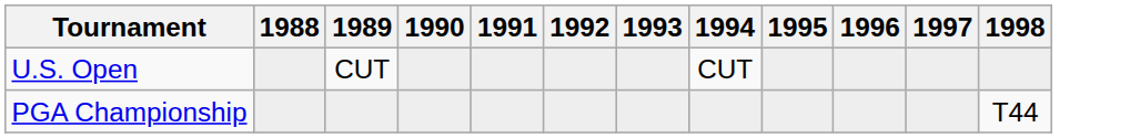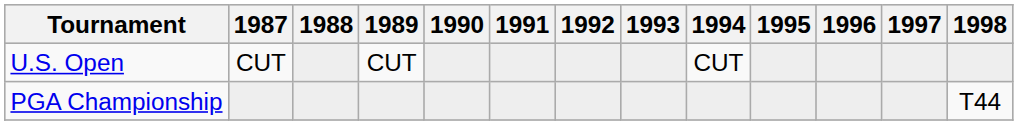+ column: 1987 | CUT
